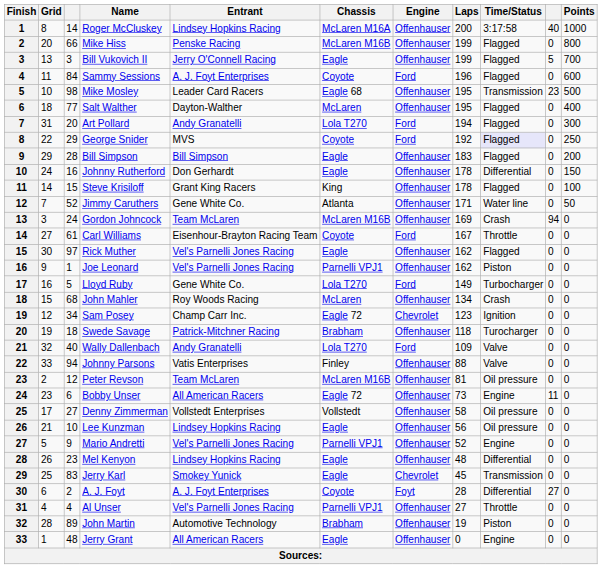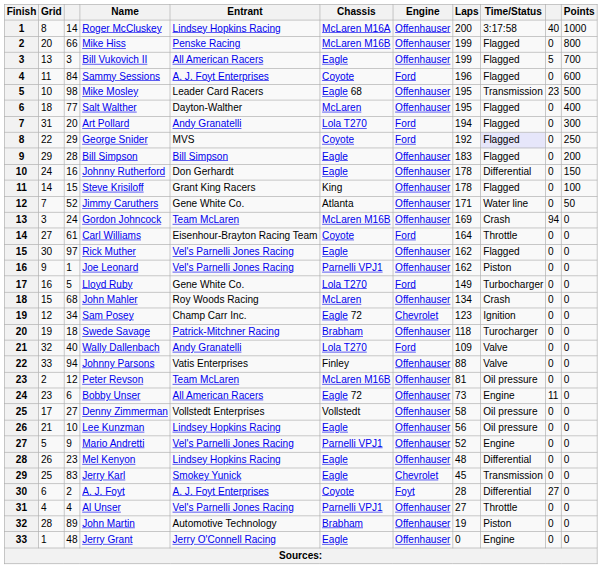Bill Vukovich II | Entrant: Jerry O'Connell Racing -> All American Racers
Carl Williams | Laps: 167 -> 164
Jerry Grant | Entrant: All American Racers -> Jerry O'Connell Racing
